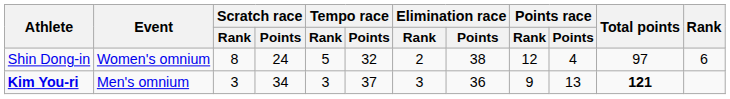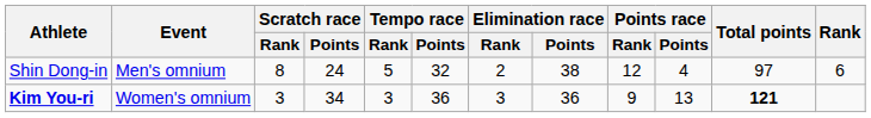Shin Dong-in | Event: Women's omnium -> Men's omnium
Kim You-ri | Event: Men's omnium -> Women's omnium
Kim You-ri | Tempo race / Points: 37 -> 36
